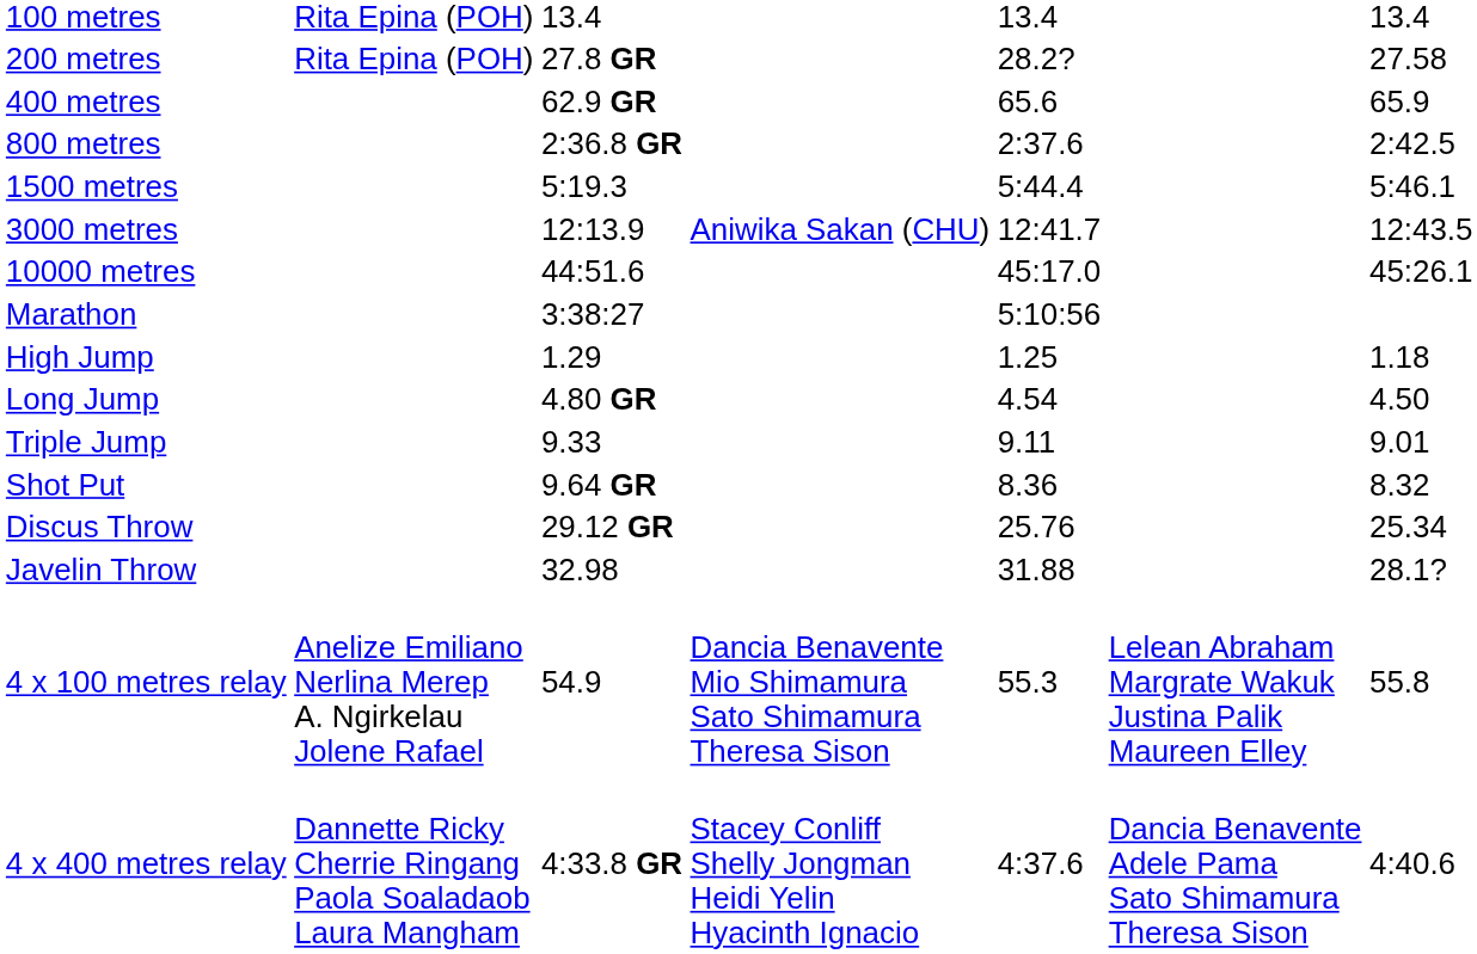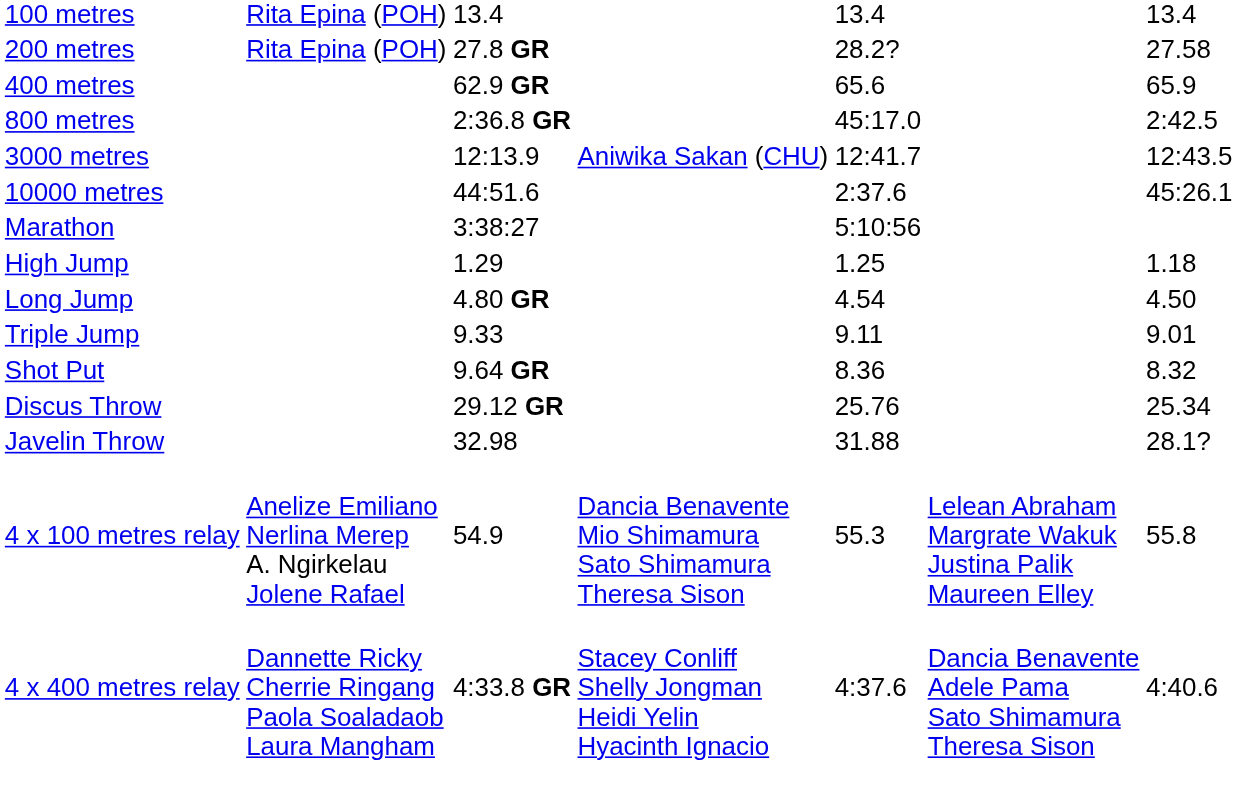800 metres | column 5: 2:37.6 -> 45:17.0
- row: 1500 metres | 5:19.3 | 5:44.4 | 5:46.1
10000 metres | column 5: 45:17.0 -> 2:37.6
